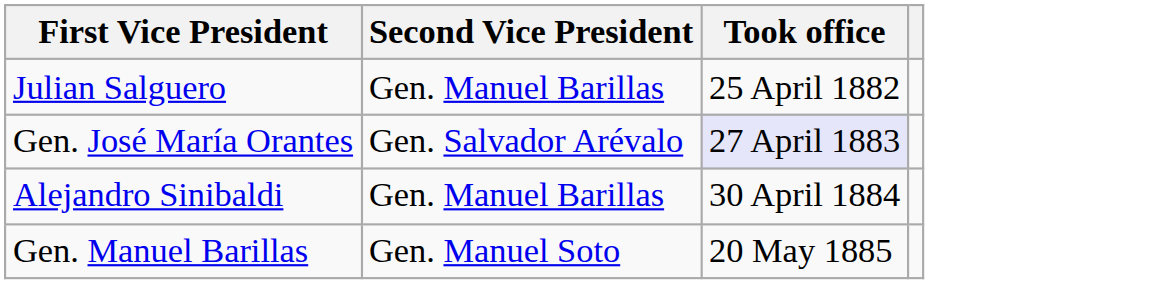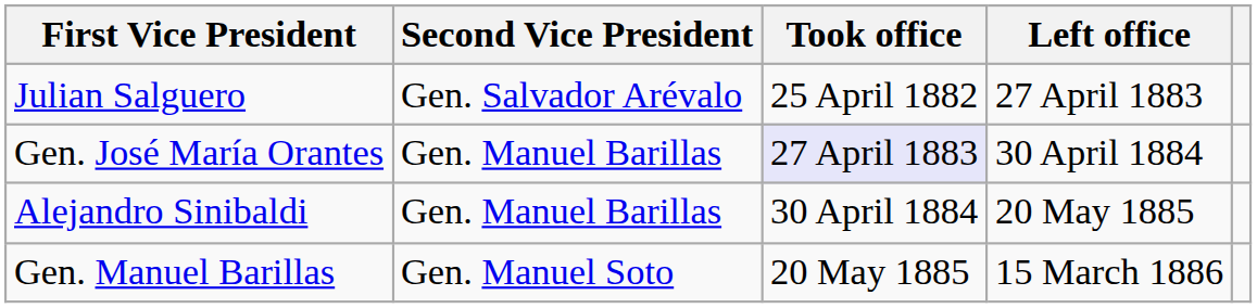+ column: Left office | 27 April 1883 | 30 April 1884 | 20 May 1885 | 15 March 1886
Julian Salguero | Second Vice President: Gen. Manuel Barillas -> Gen. Salvador Arévalo
Gen. José María Orantes | Second Vice President: Gen. Salvador Arévalo -> Gen. Manuel Barillas
